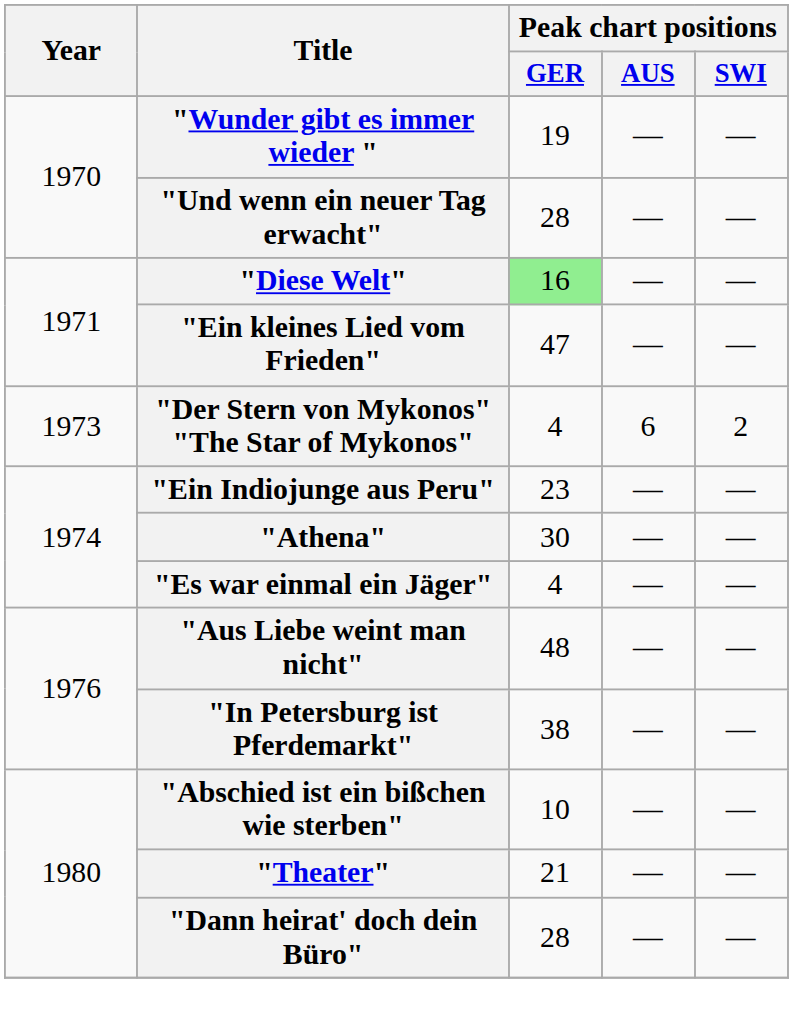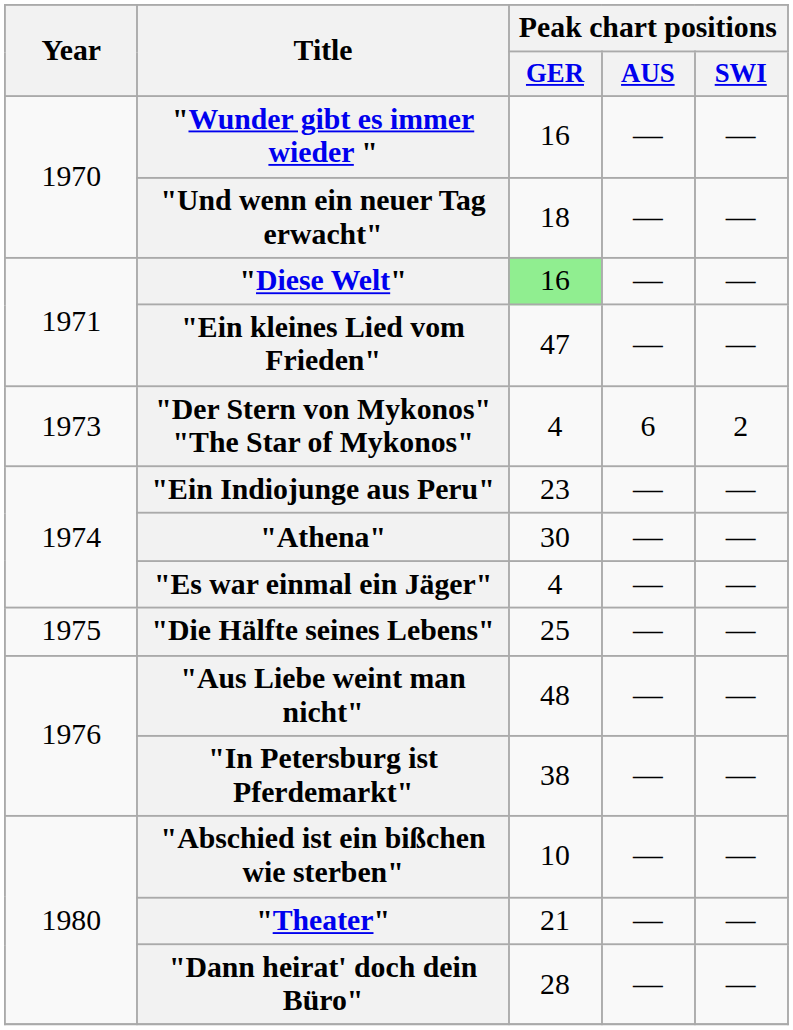"Wunder gibt es immer wieder " | Peak chart positions / GER: 19 -> 16
"Und wenn ein neuer Tag erwacht" | Peak chart positions / GER: 28 -> 18
+ row: 1975 | "Die Hälfte seines Lebens" | 25 | — | —
